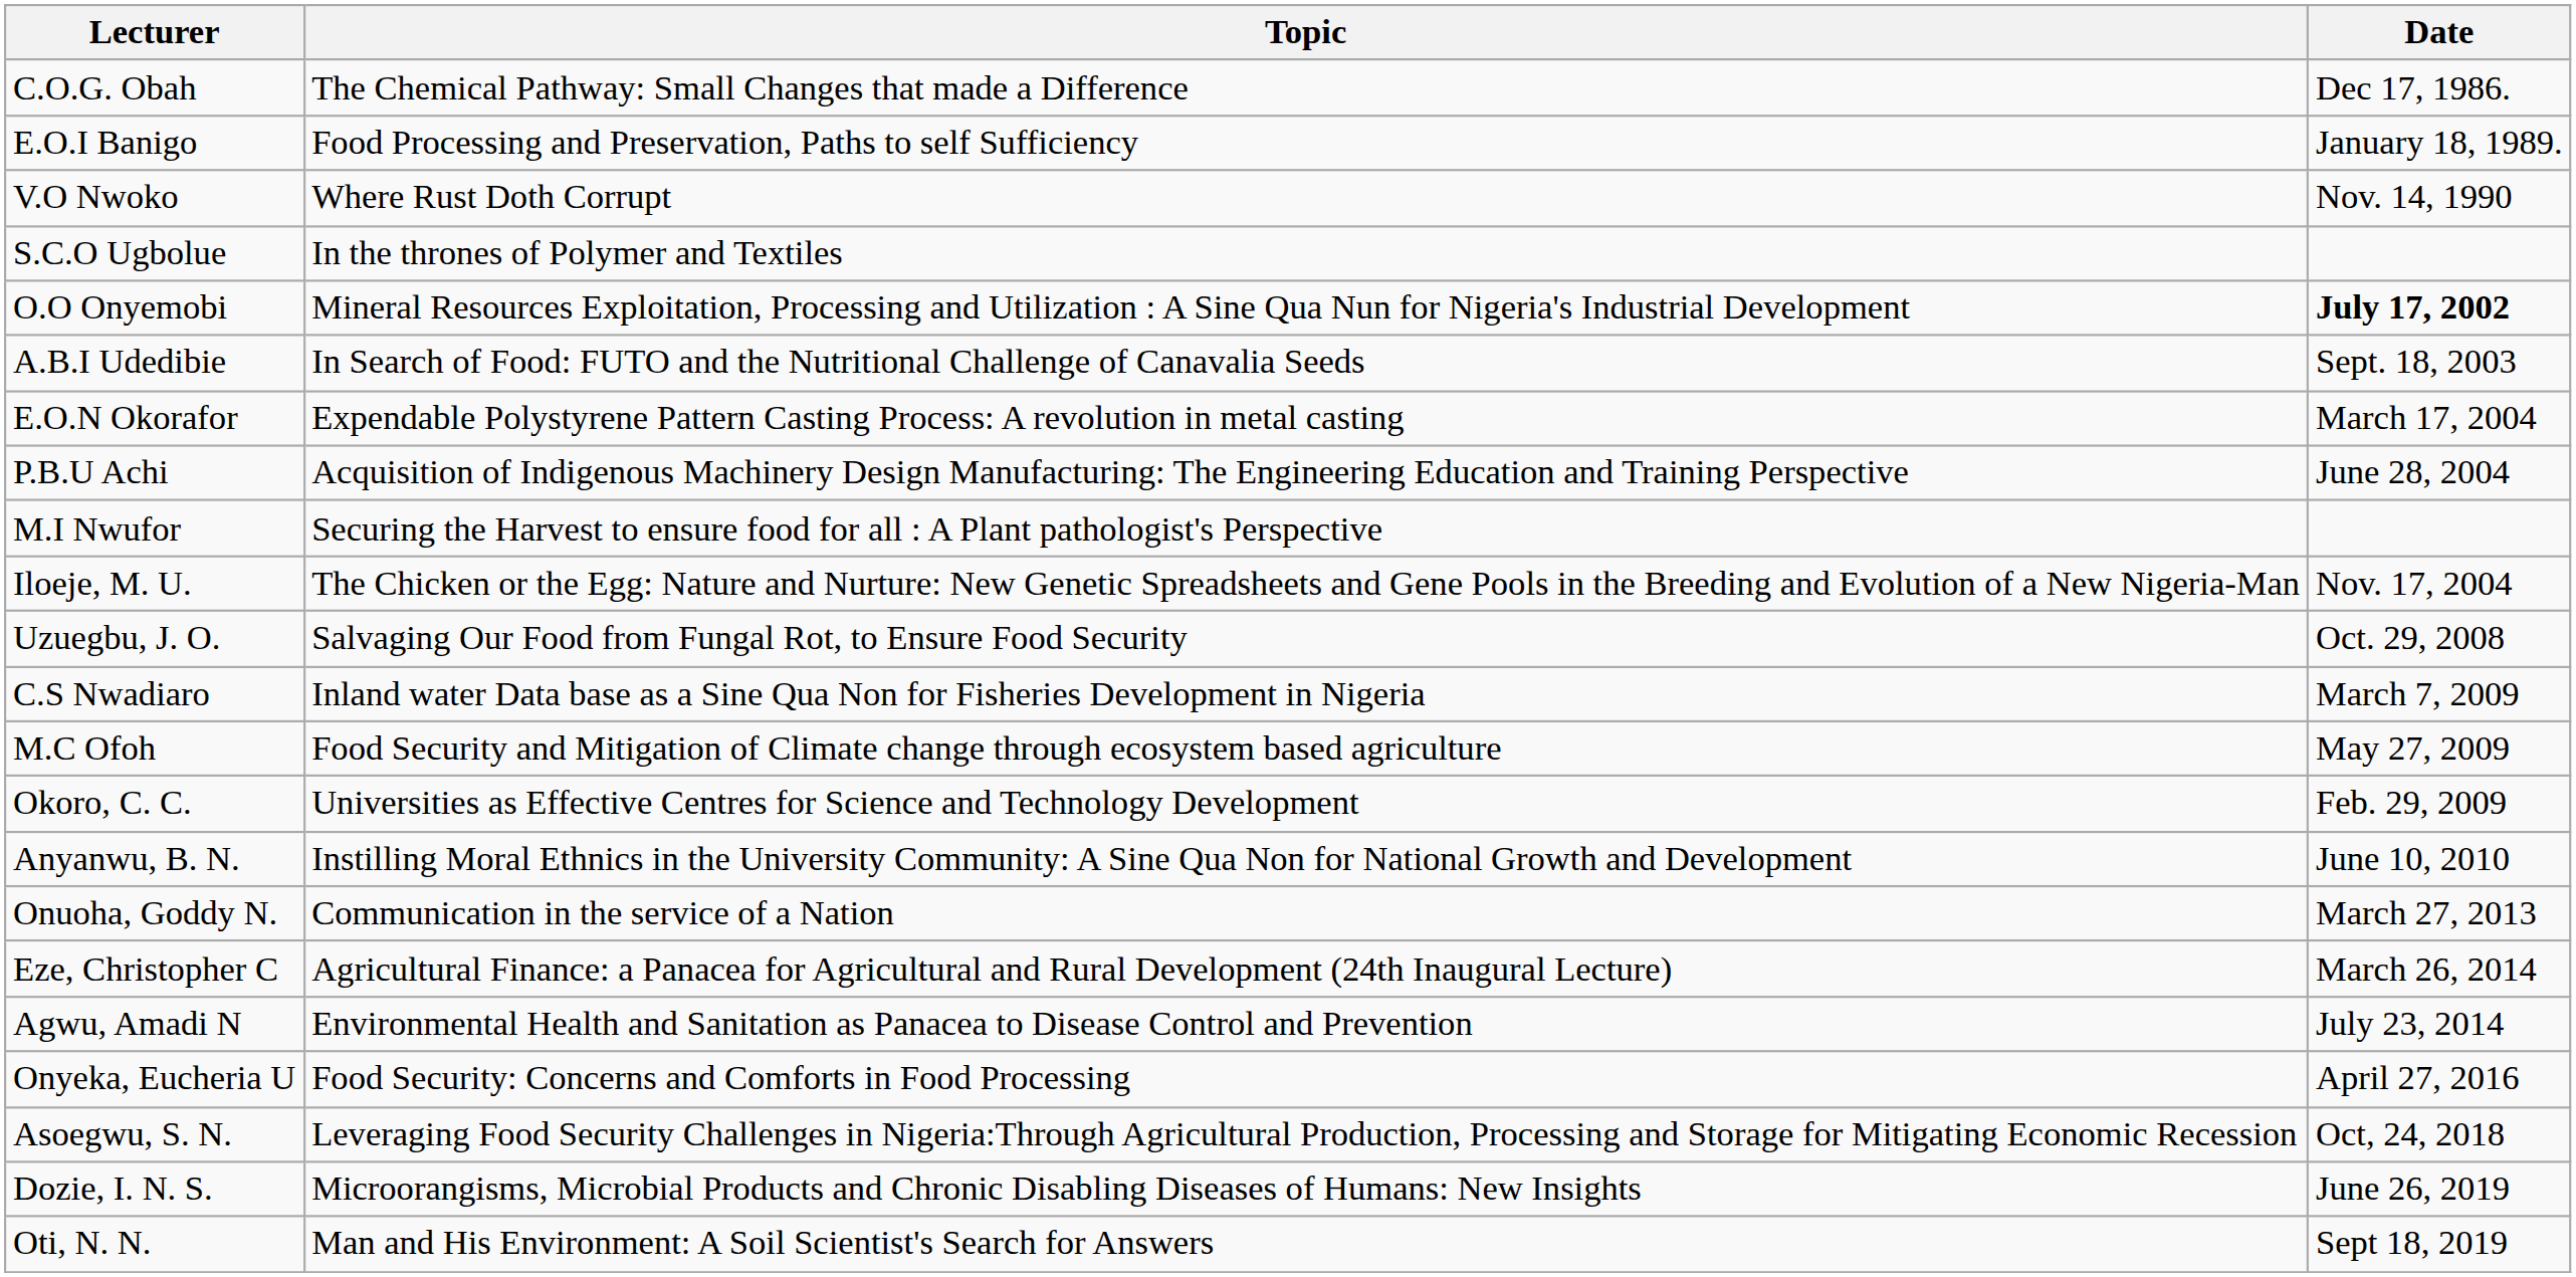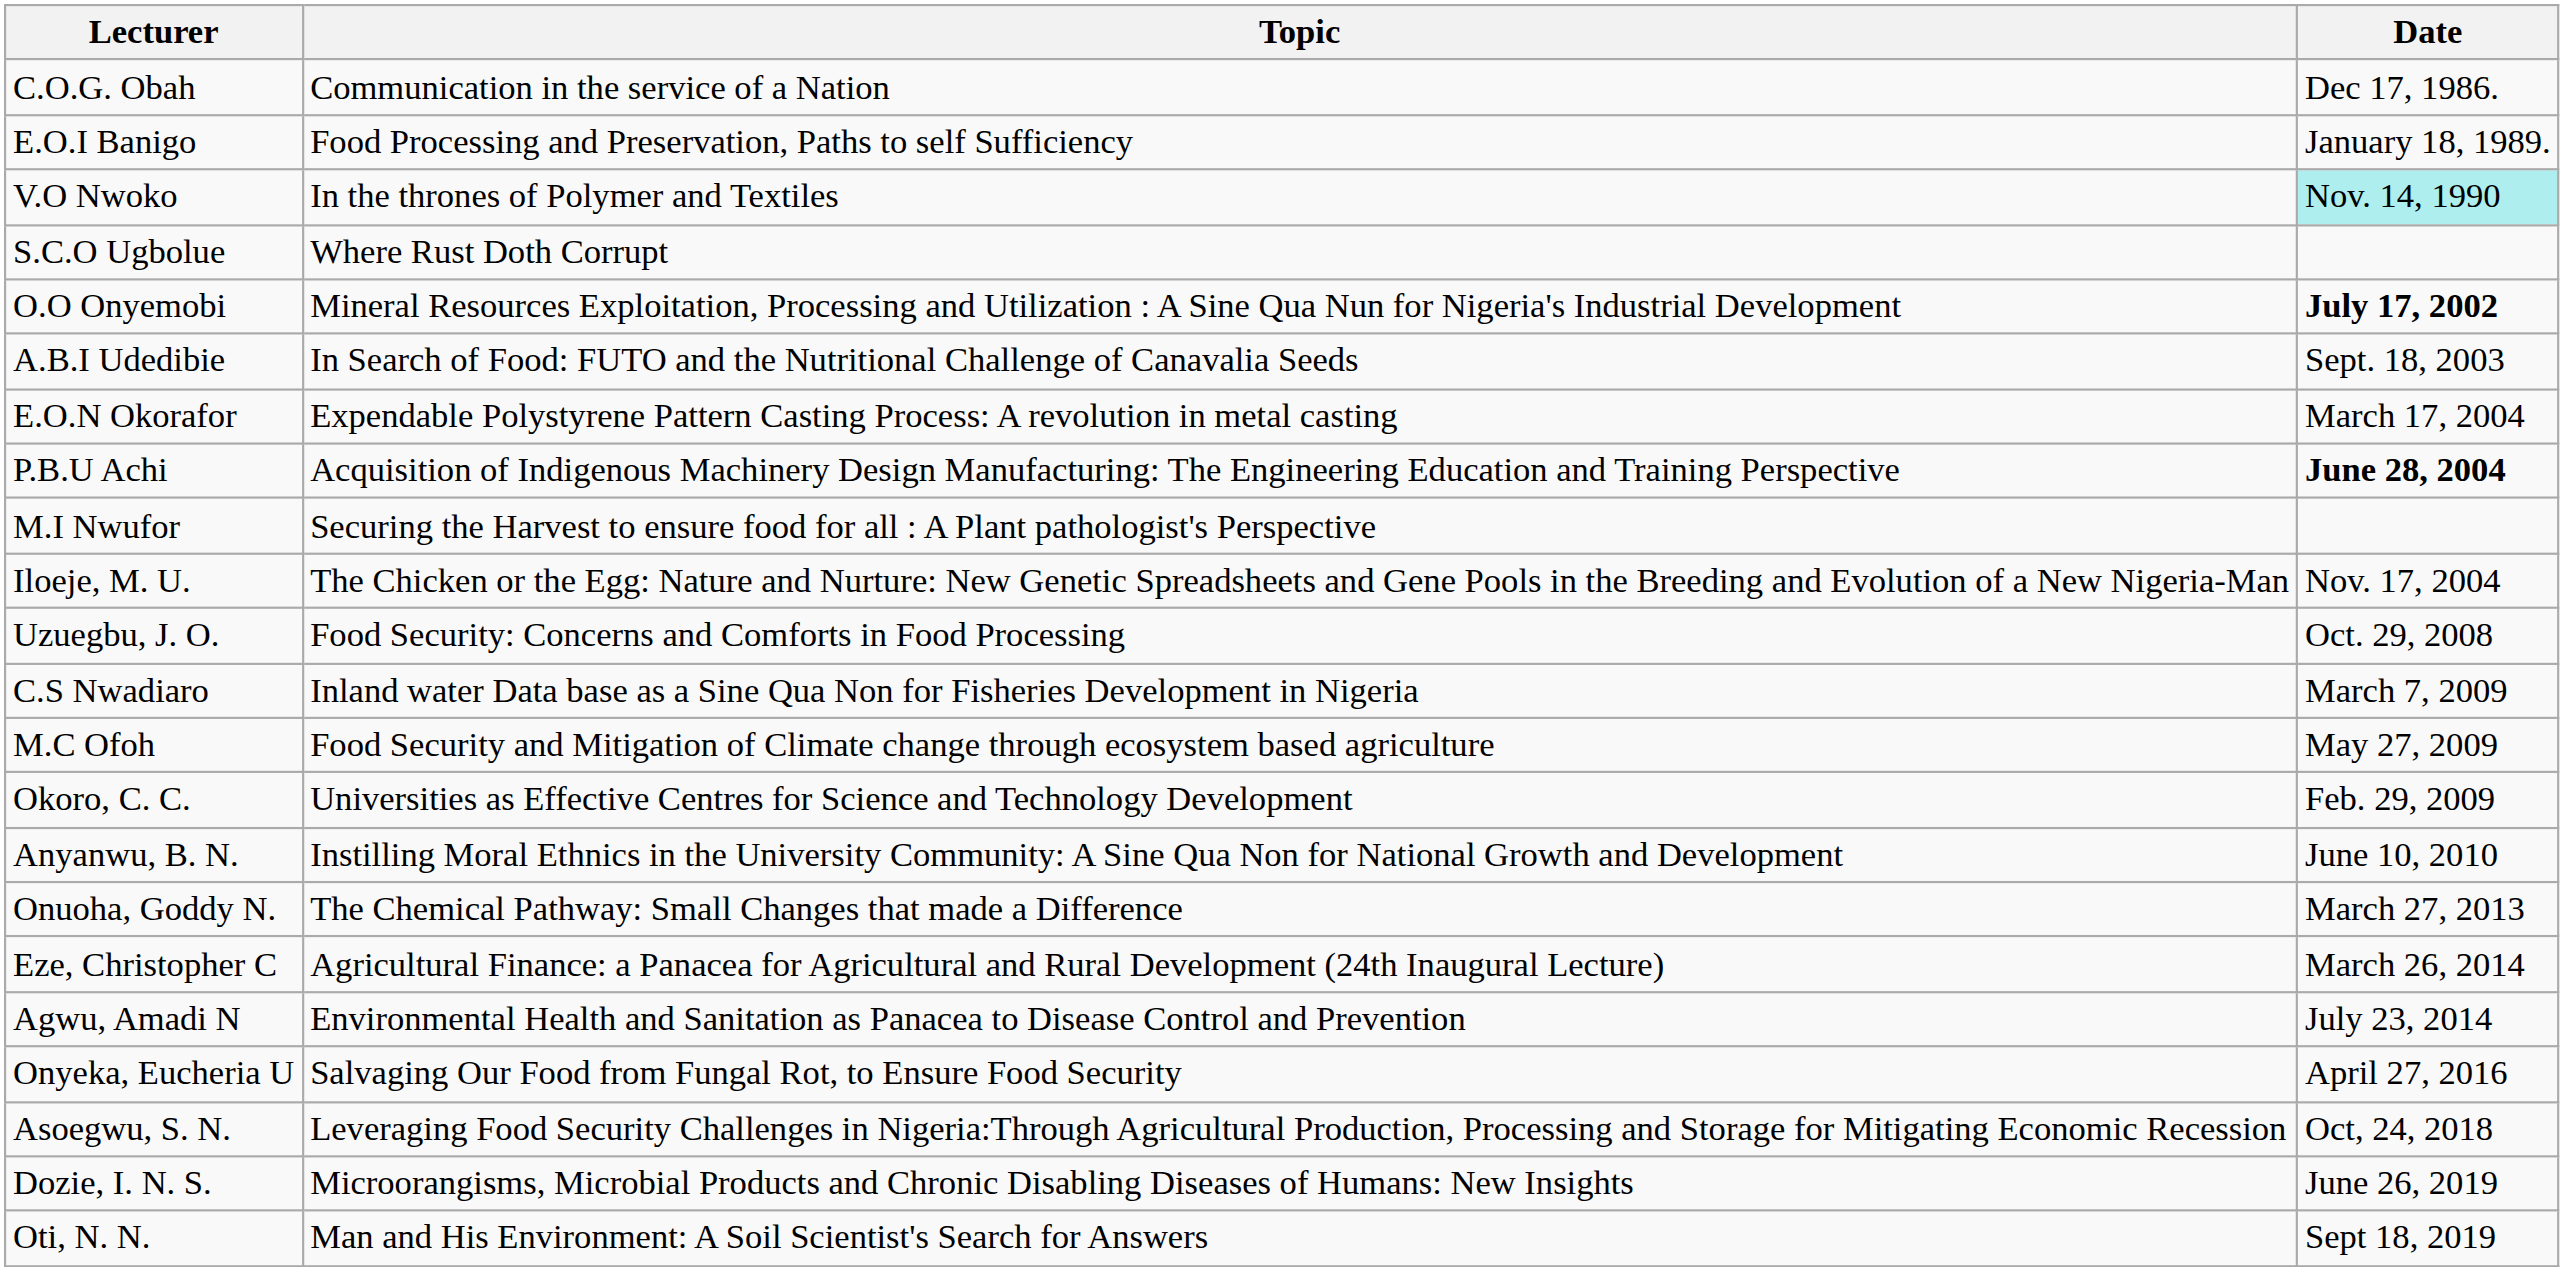C.O.G. Obah | Topic: The Chemical Pathway: Small Changes that made a Difference -> Communication in the service of a Nation
V.O Nwoko | Topic: Where Rust Doth Corrupt -> In the thrones of Polymer and Textiles
V.O Nwoko | Date: no background -> paleturquoise background
S.C.O Ugbolue | Topic: In the thrones of Polymer and Textiles -> Where Rust Doth Corrupt
P.B.U Achi | Date: normal -> bold
Uzuegbu, J. O. | Topic: Salvaging Our Food from Fungal Rot, to Ensure Food Security -> Food Security: Concerns and Comforts in Food Processing
Onuoha, Goddy N. | Topic: Communication in the service of a Nation -> The Chemical Pathway: Small Changes that made a Difference
Onyeka, Eucheria U | Topic: Food Security: Concerns and Comforts in Food Processing -> Salvaging Our Food from Fungal Rot, to Ensure Food Security
